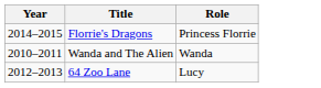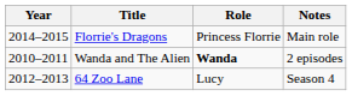+ column: Notes | Main role | 2 episodes | Season 4
Wanda and The Alien | Role: normal -> bold
